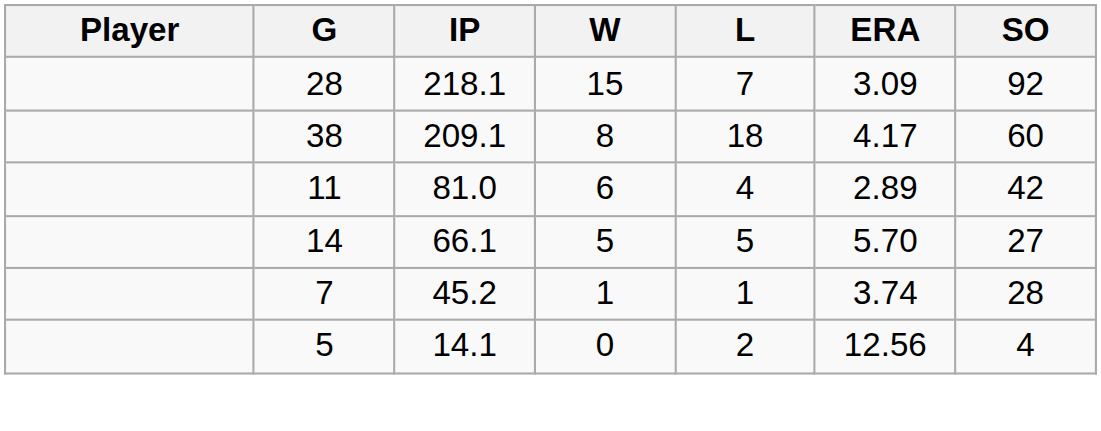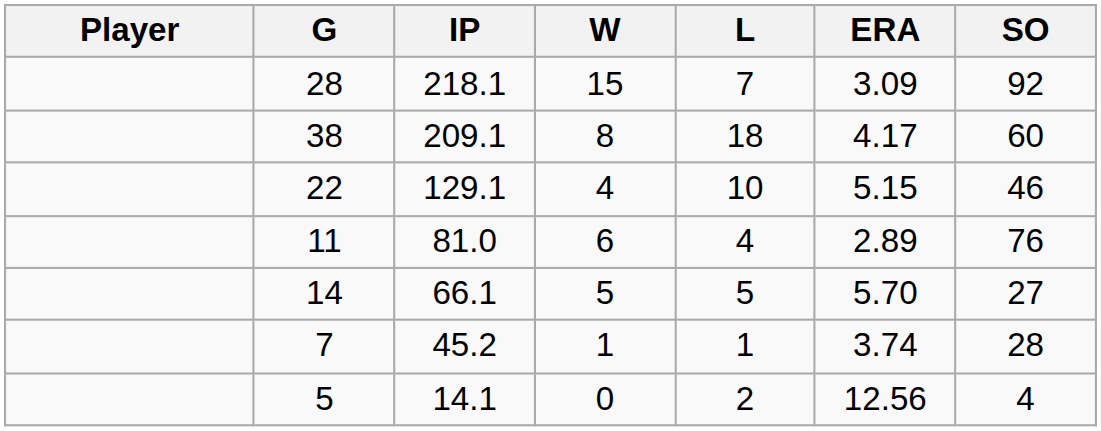+ row: 22 | 129.1 | 4 | 10 | 5.15 | 46
11 | SO: 42 -> 76
